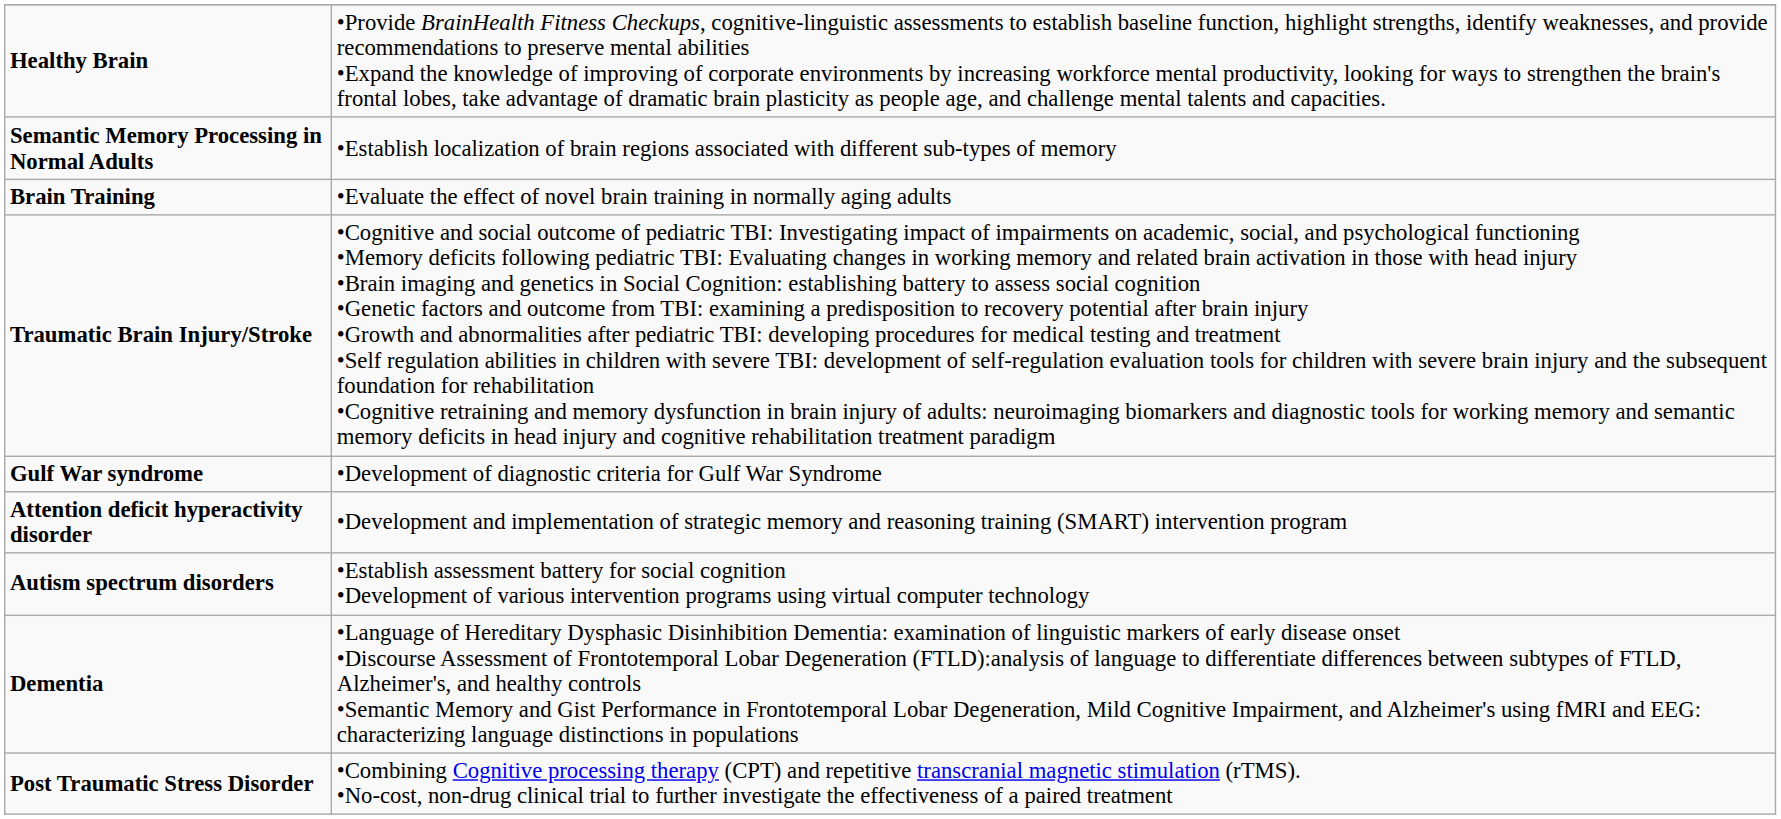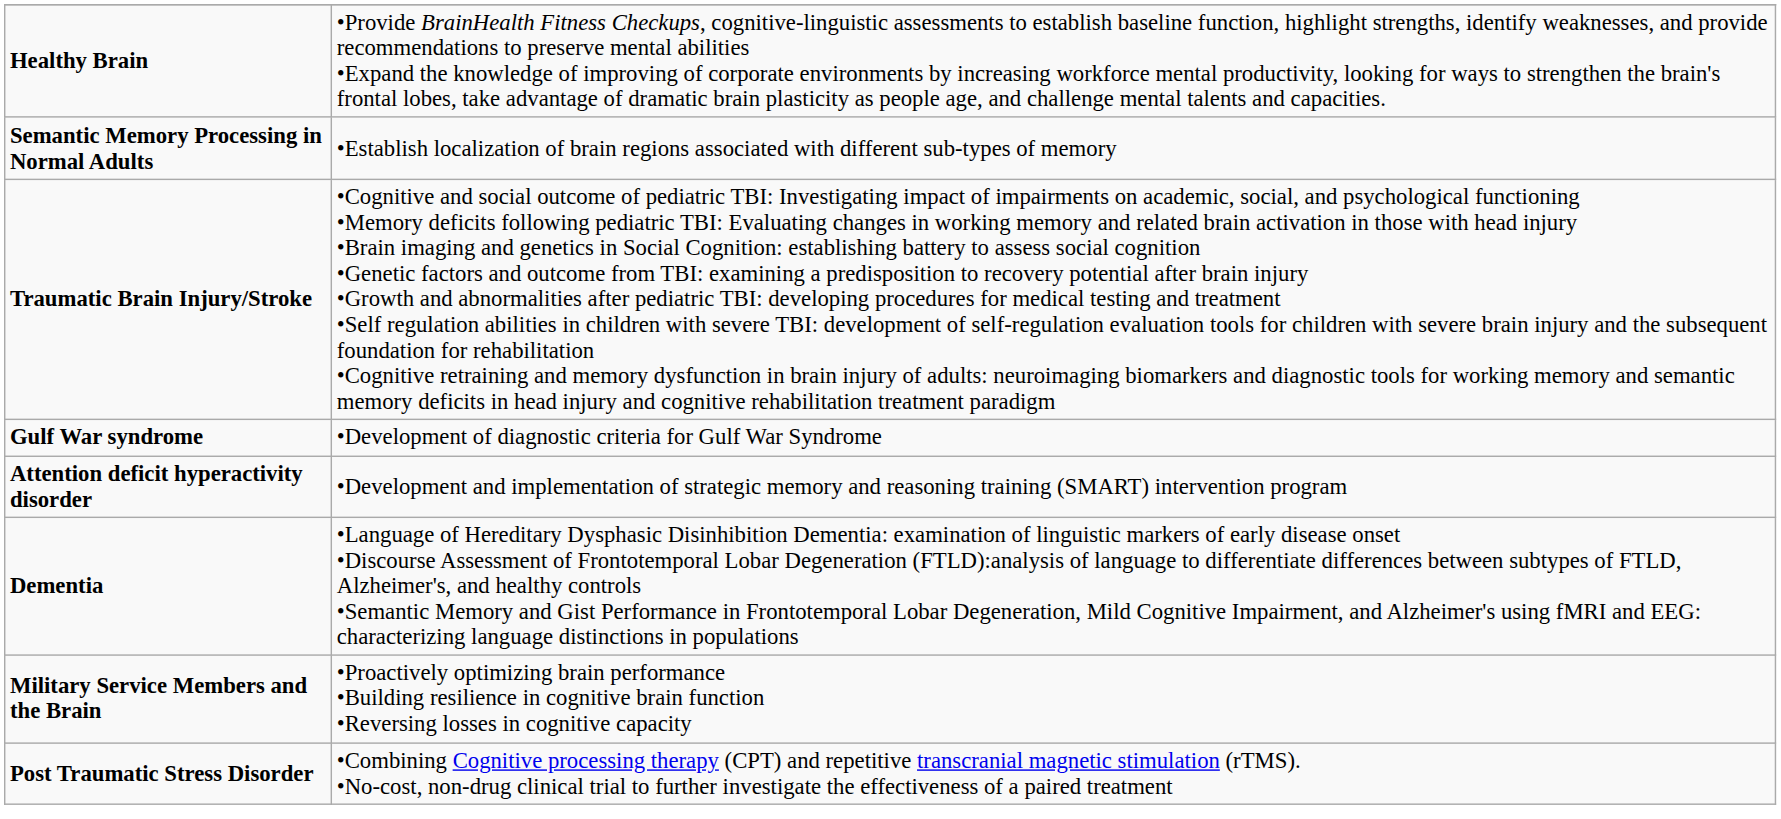- row: Brain Training | •Evaluate the effect of novel brain training in normally aging adults
- row: Autism spectrum disorders | •Establish assessment battery for social cognition •Development of various intervention programs using virtual computer technology
+ row: Military Service Members and the Brain | •Proactively optimizing brain performance •Building resilience in cognitive brain function •Reversing losses in cognitive capacity
